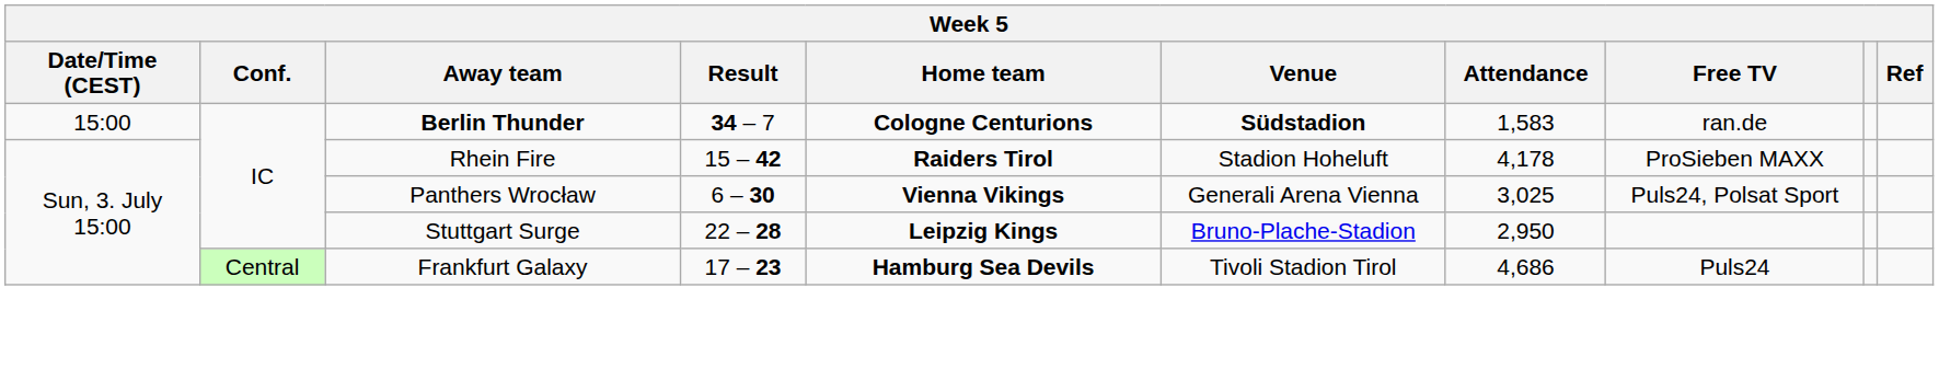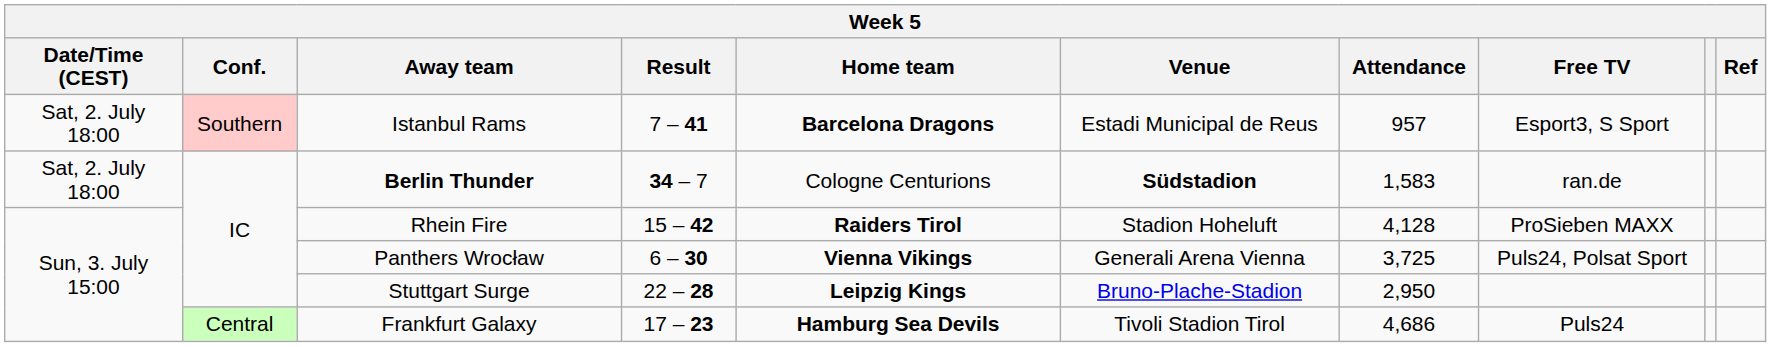+ row: Sat, 2. July 18:00 | Southern | Istanbul Rams | 7 – 41 | Barcelona Dragons | Estadi Municipal de Reus | 957 | Esport3, S Sport
Berlin Thunder | Date/Time (CEST): 15:00 -> Sat, 2. July 18:00
Berlin Thunder | Home team: bold -> normal
Rhein Fire | Attendance: 4,178 -> 4,128
Panthers Wrocław | Attendance: 3,025 -> 3,725
